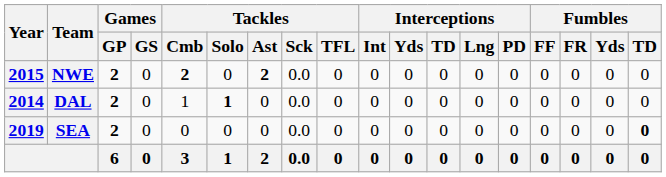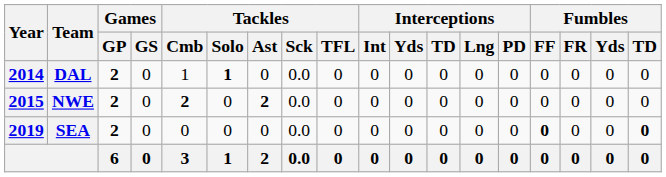rows swapped: DAL <-> NWE
SEA | Fumbles / FF: normal -> bold
